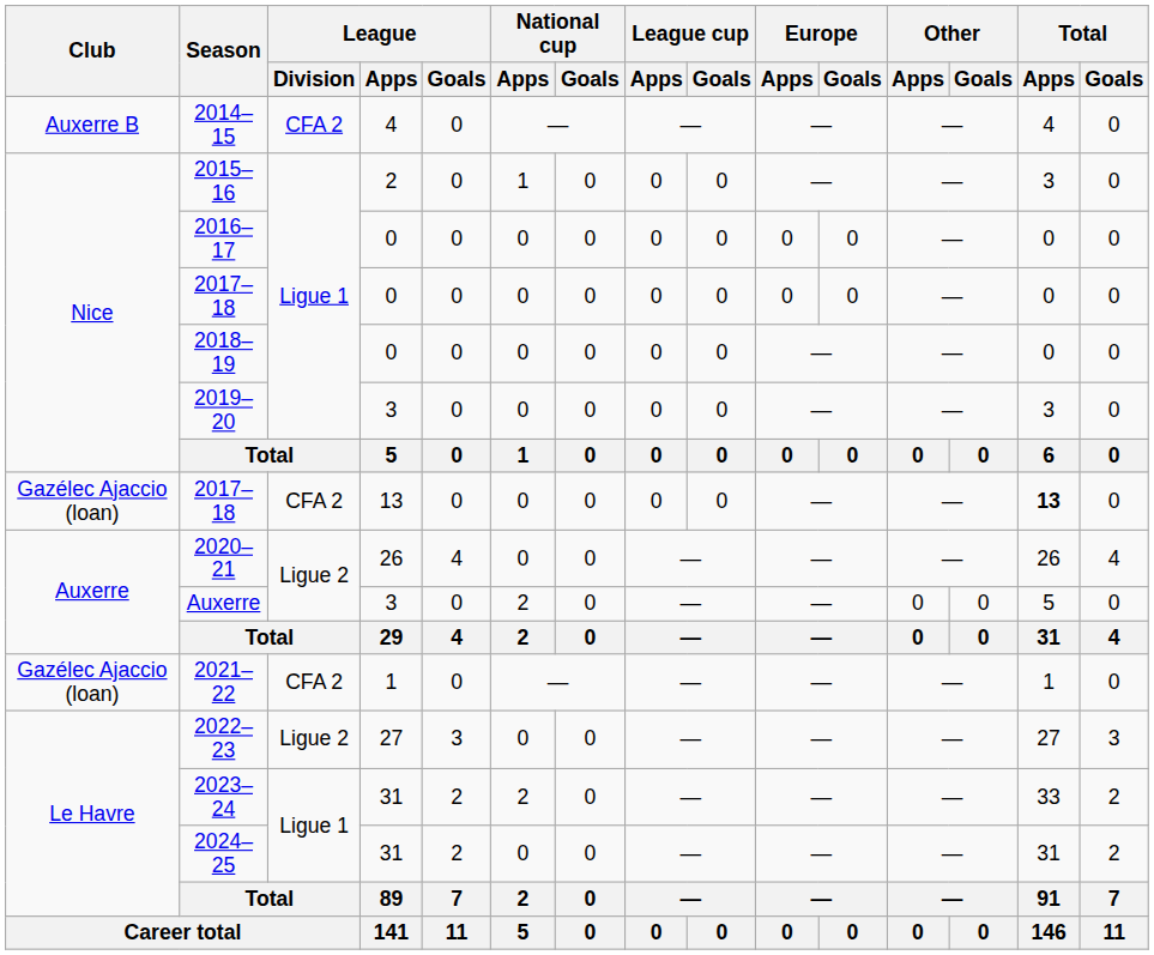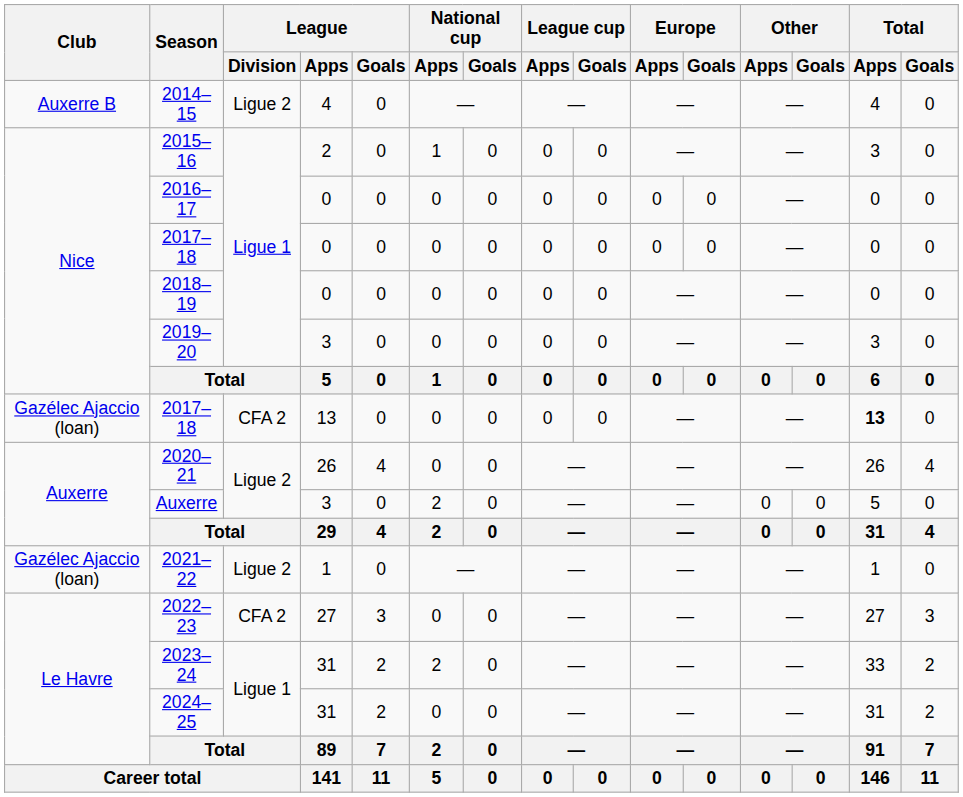2014–15 | League / Division: CFA 2 -> Ligue 2
2021–22 | League / Division: CFA 2 -> Ligue 2
2022–23 | League / Division: Ligue 2 -> CFA 2
